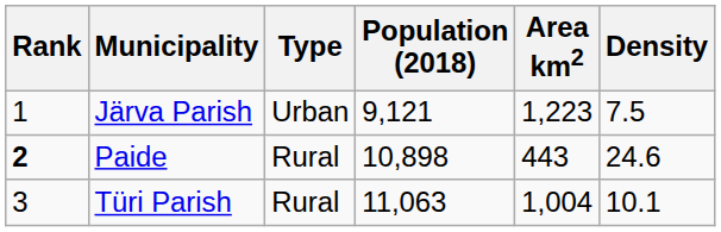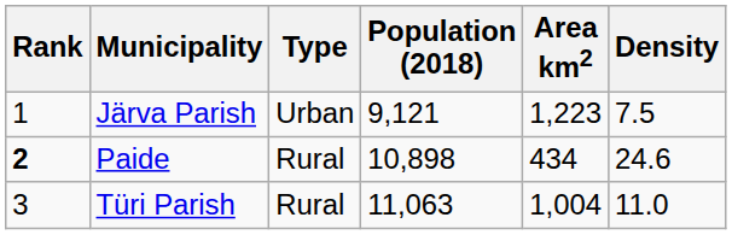Paide | Area km2: 443 -> 434
Türi Parish | Density: 10.1 -> 11.0
